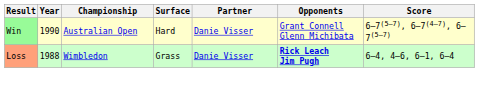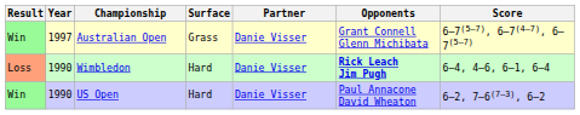Australian Open | Year: 1990 -> 1997
Australian Open | Surface: Hard -> Grass
Wimbledon | Year: 1988 -> 1990
Wimbledon | Surface: Grass -> Hard
+ row: Win | 1990 | US Open | Hard | Danie Visser | Paul Annacone David Wheaton | 6–2, 7–6(7–3), 6–2
